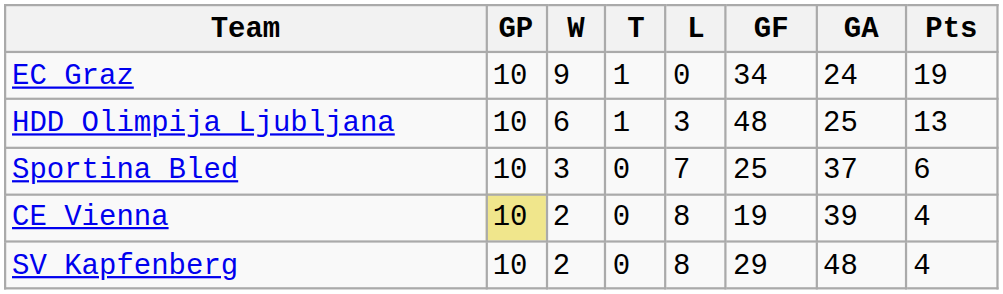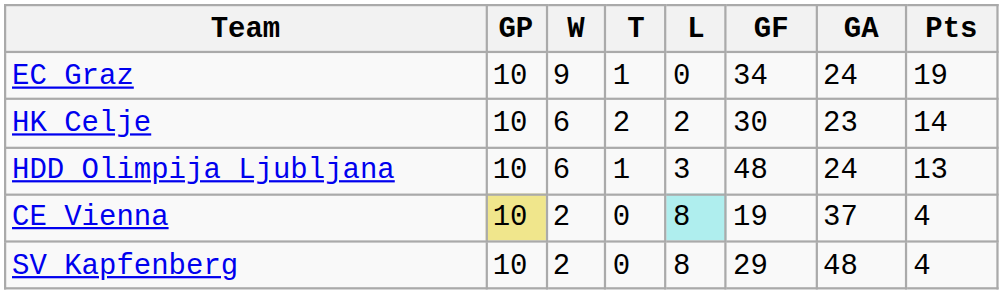+ row: HK Celje | 10 | 6 | 2 | 2 | 30 | 23 | 14
HDD Olimpija Ljubljana | GA: 25 -> 24
- row: Sportina Bled | 10 | 3 | 0 | 7 | 25 | 37 | 6
CE Vienna | L: no background -> paleturquoise background
CE Vienna | GA: 39 -> 37
